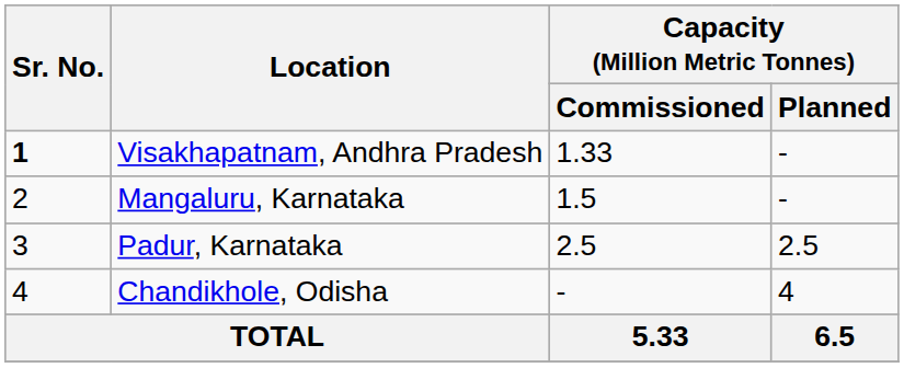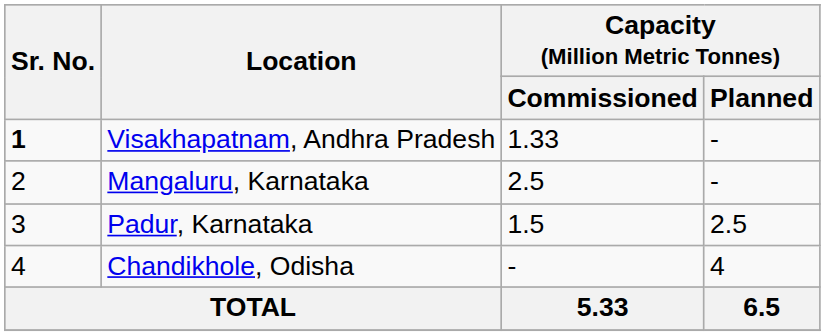Mangaluru, Karnataka | Capacity (Million Metric Tonnes) / Commissioned: 1.5 -> 2.5
Padur, Karnataka | Capacity (Million Metric Tonnes) / Commissioned: 2.5 -> 1.5
